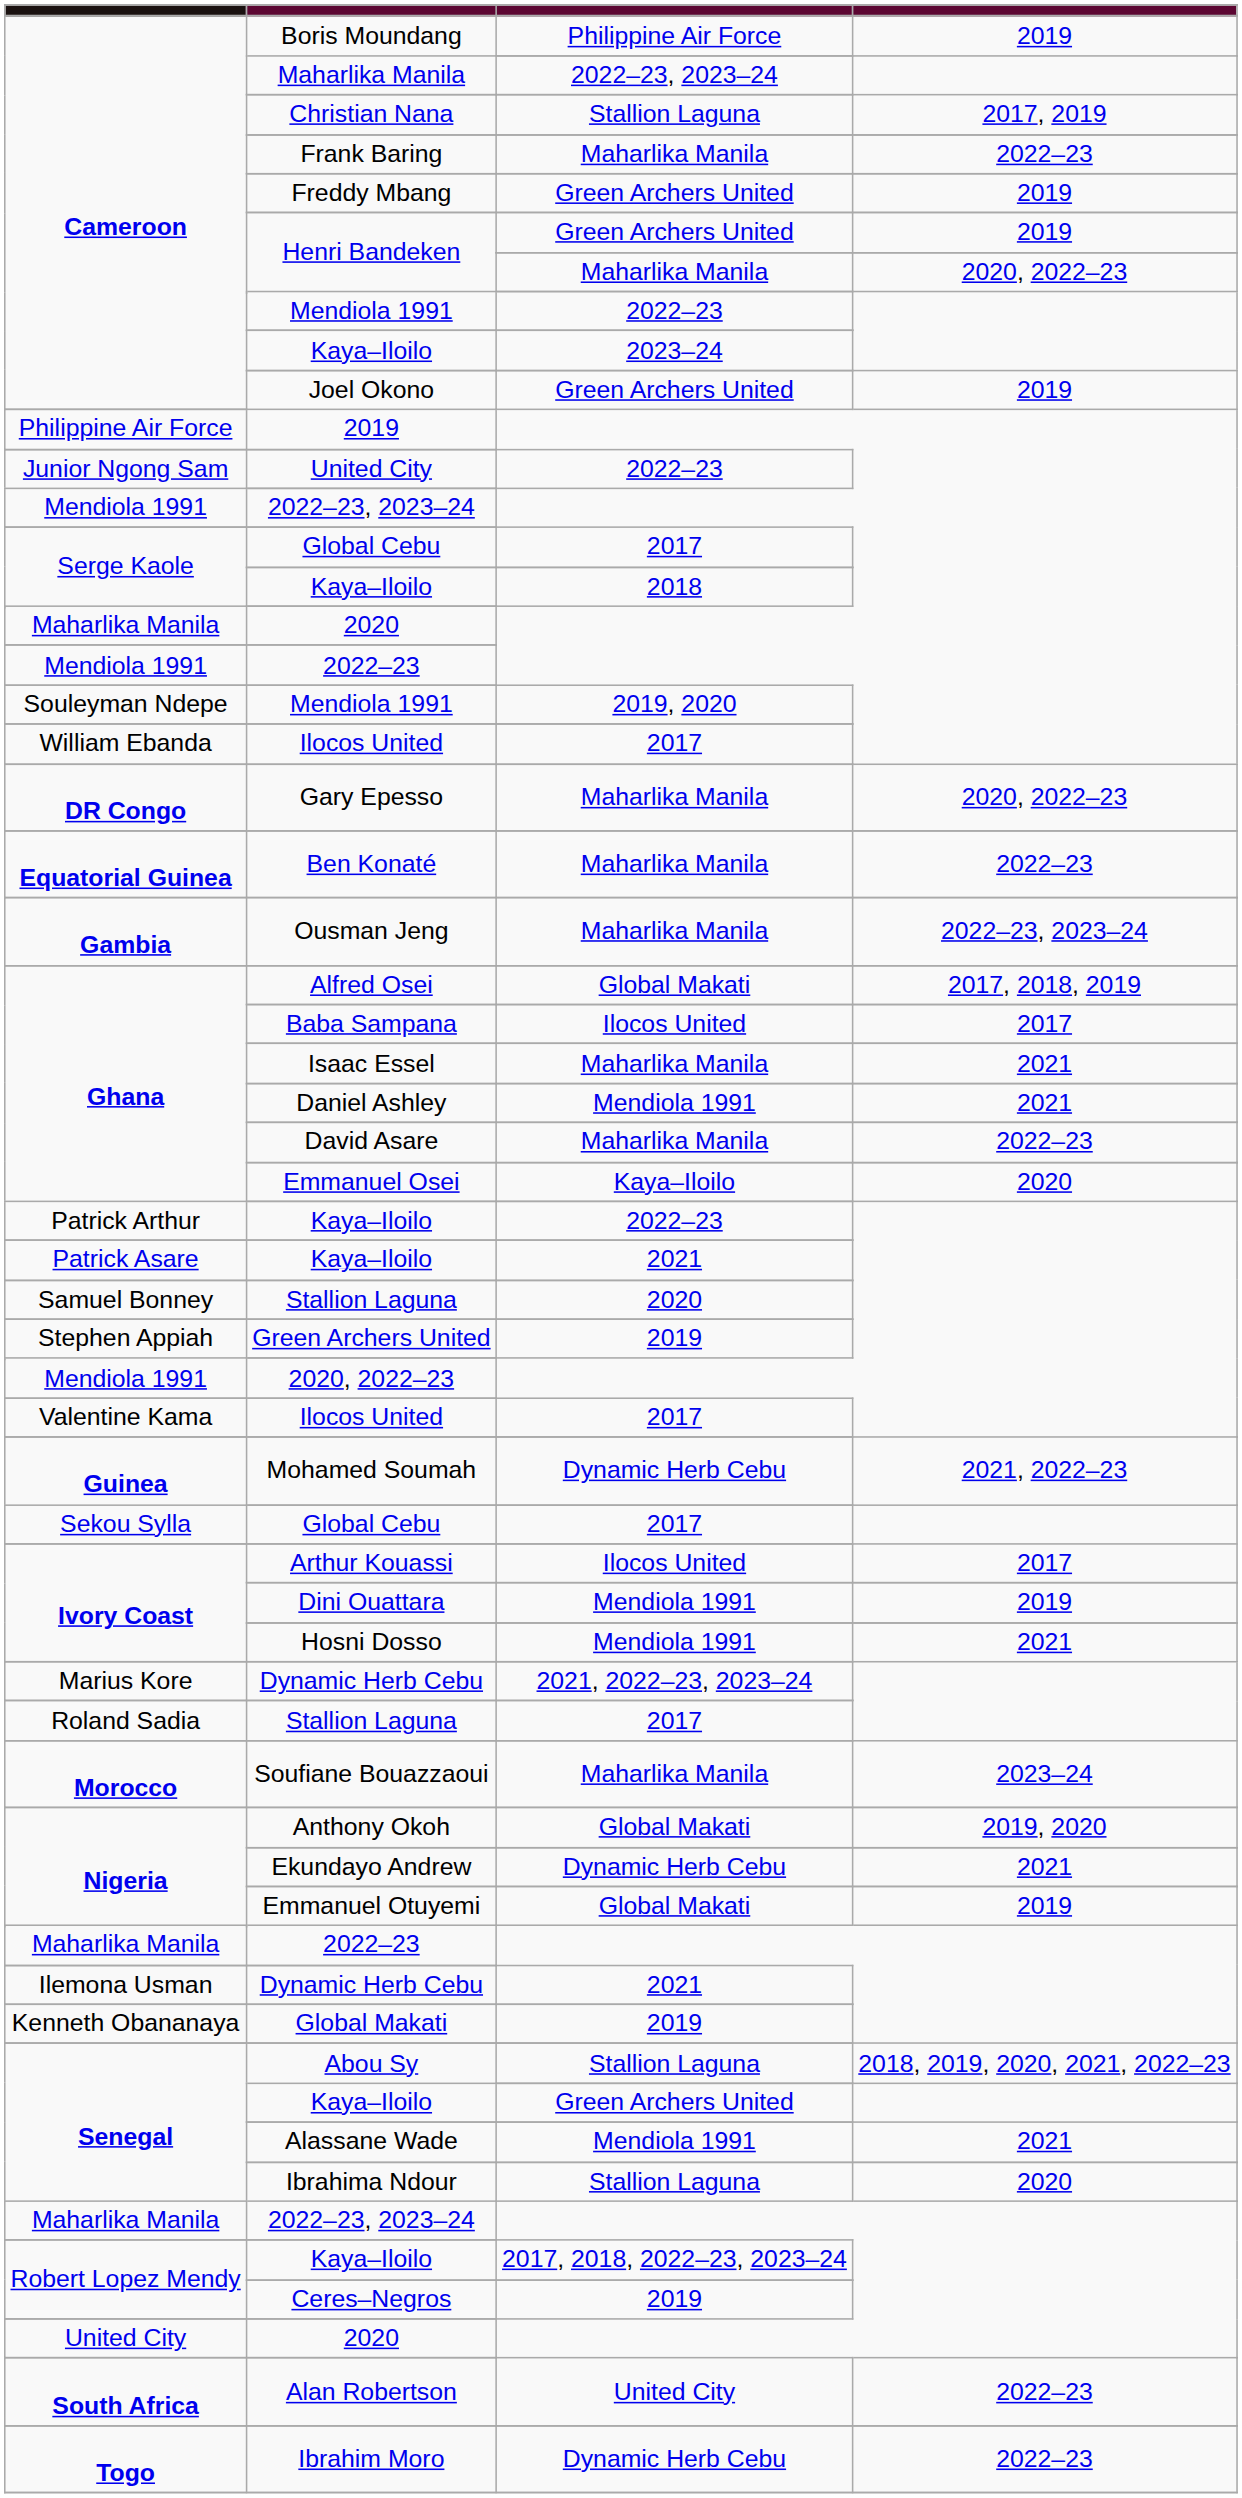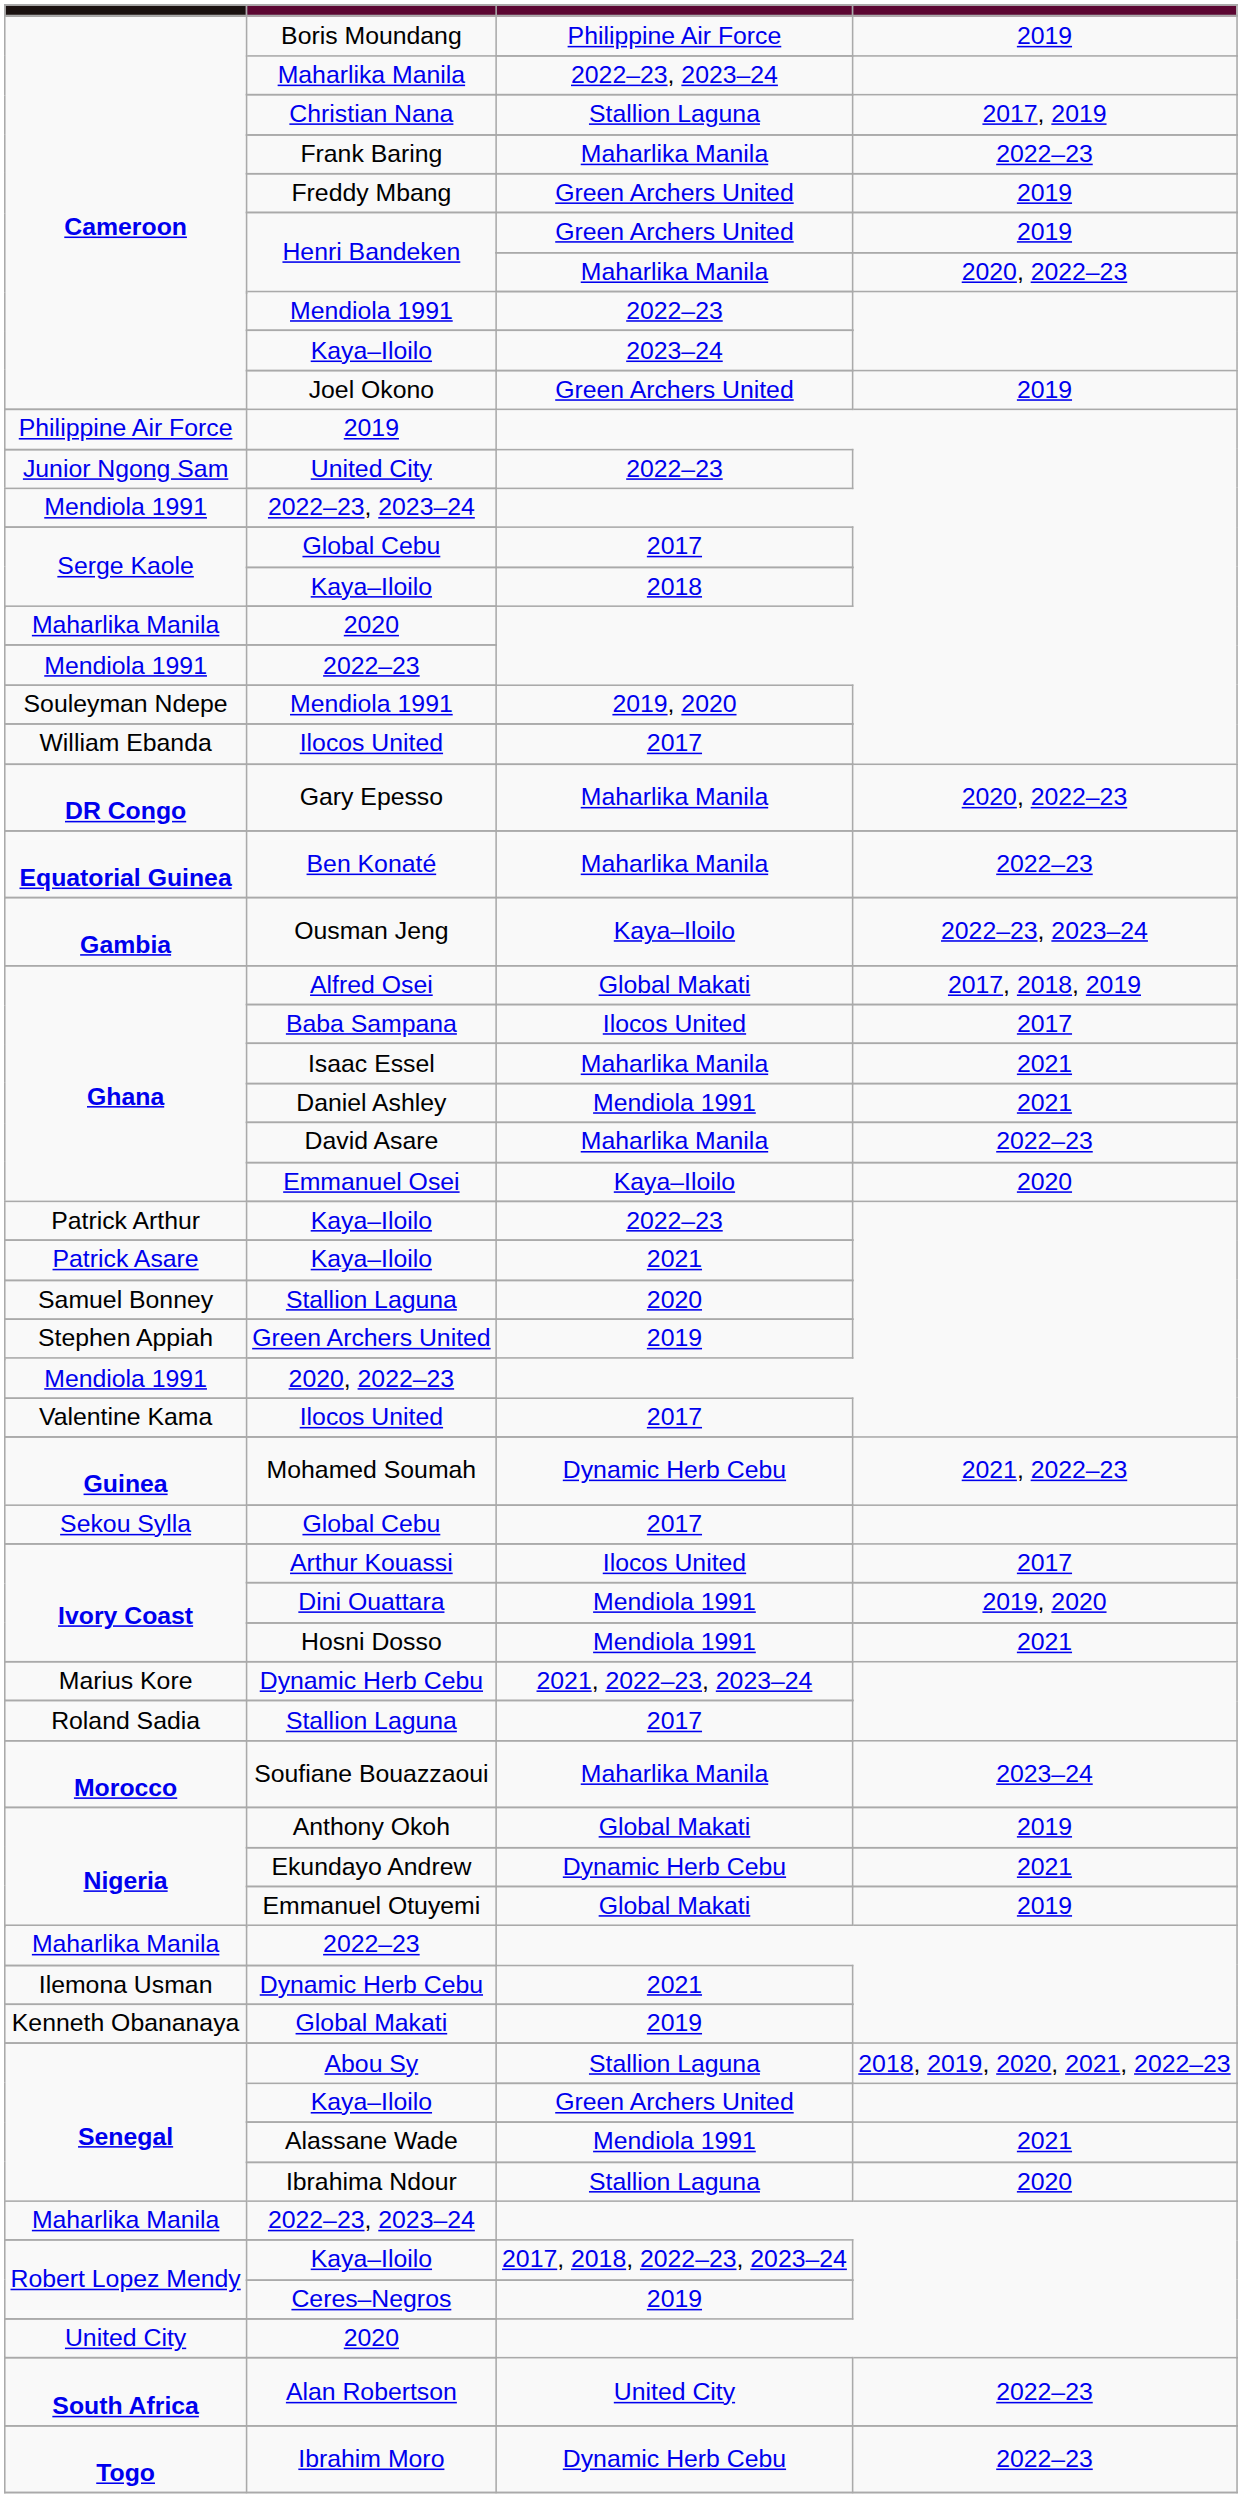Ousman Jeng | column 3: Maharlika Manila -> Kaya–Iloilo
Dini Ouattara | column 4: 2019 -> 2019, 2020
Anthony Okoh | column 4: 2019, 2020 -> 2019
